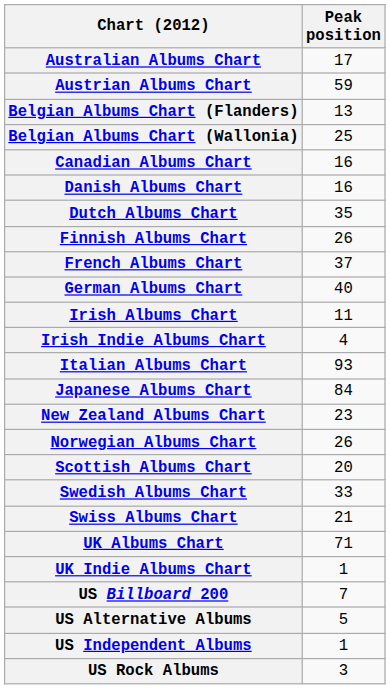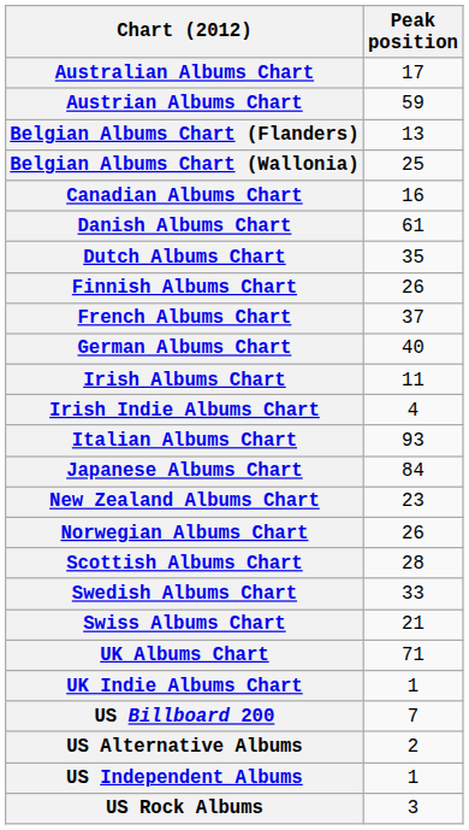Danish Albums Chart | Peak position: 16 -> 61
Scottish Albums Chart | Peak position: 20 -> 28
US Alternative Albums | Peak position: 5 -> 2
